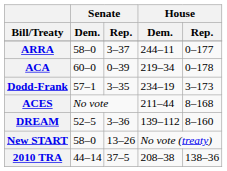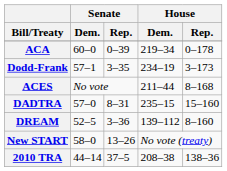- row: ARRA | 58–0 | 3–37 | 244–11 | 0–177
+ row: DADTRA | 57–0 | 8–31 | 235–15 | 15–160
